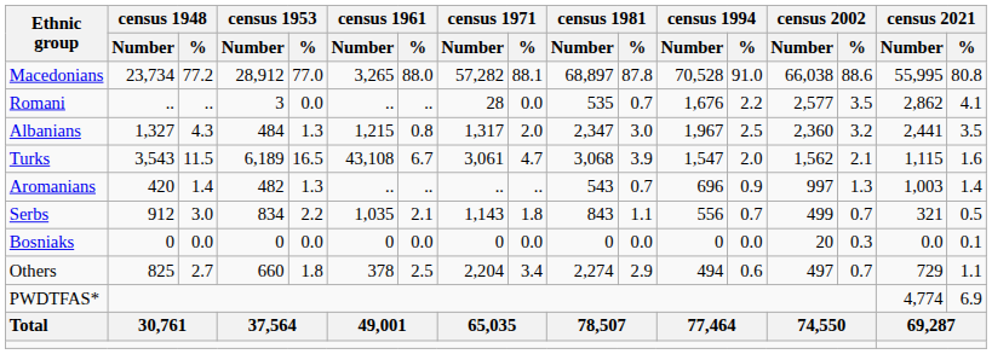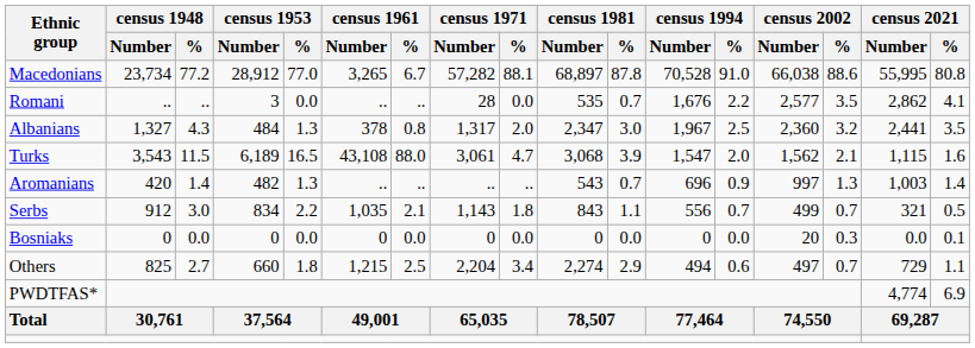Macedonians | census 1961 / %: 88.0 -> 6.7
Albanians | census 1961 / Number: 1,215 -> 378
Turks | census 1961 / %: 6.7 -> 88.0
Others | census 1961 / Number: 378 -> 1,215
